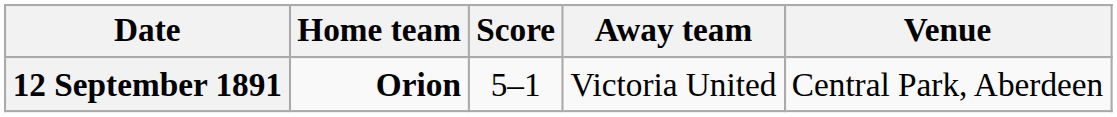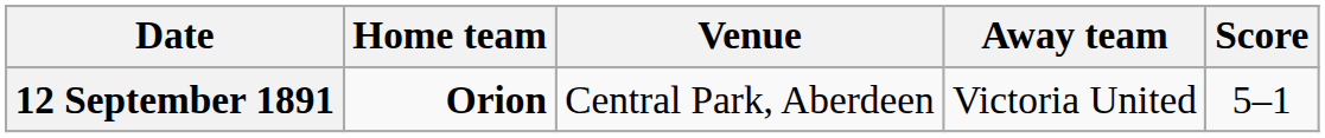columns swapped: Score <-> Venue
